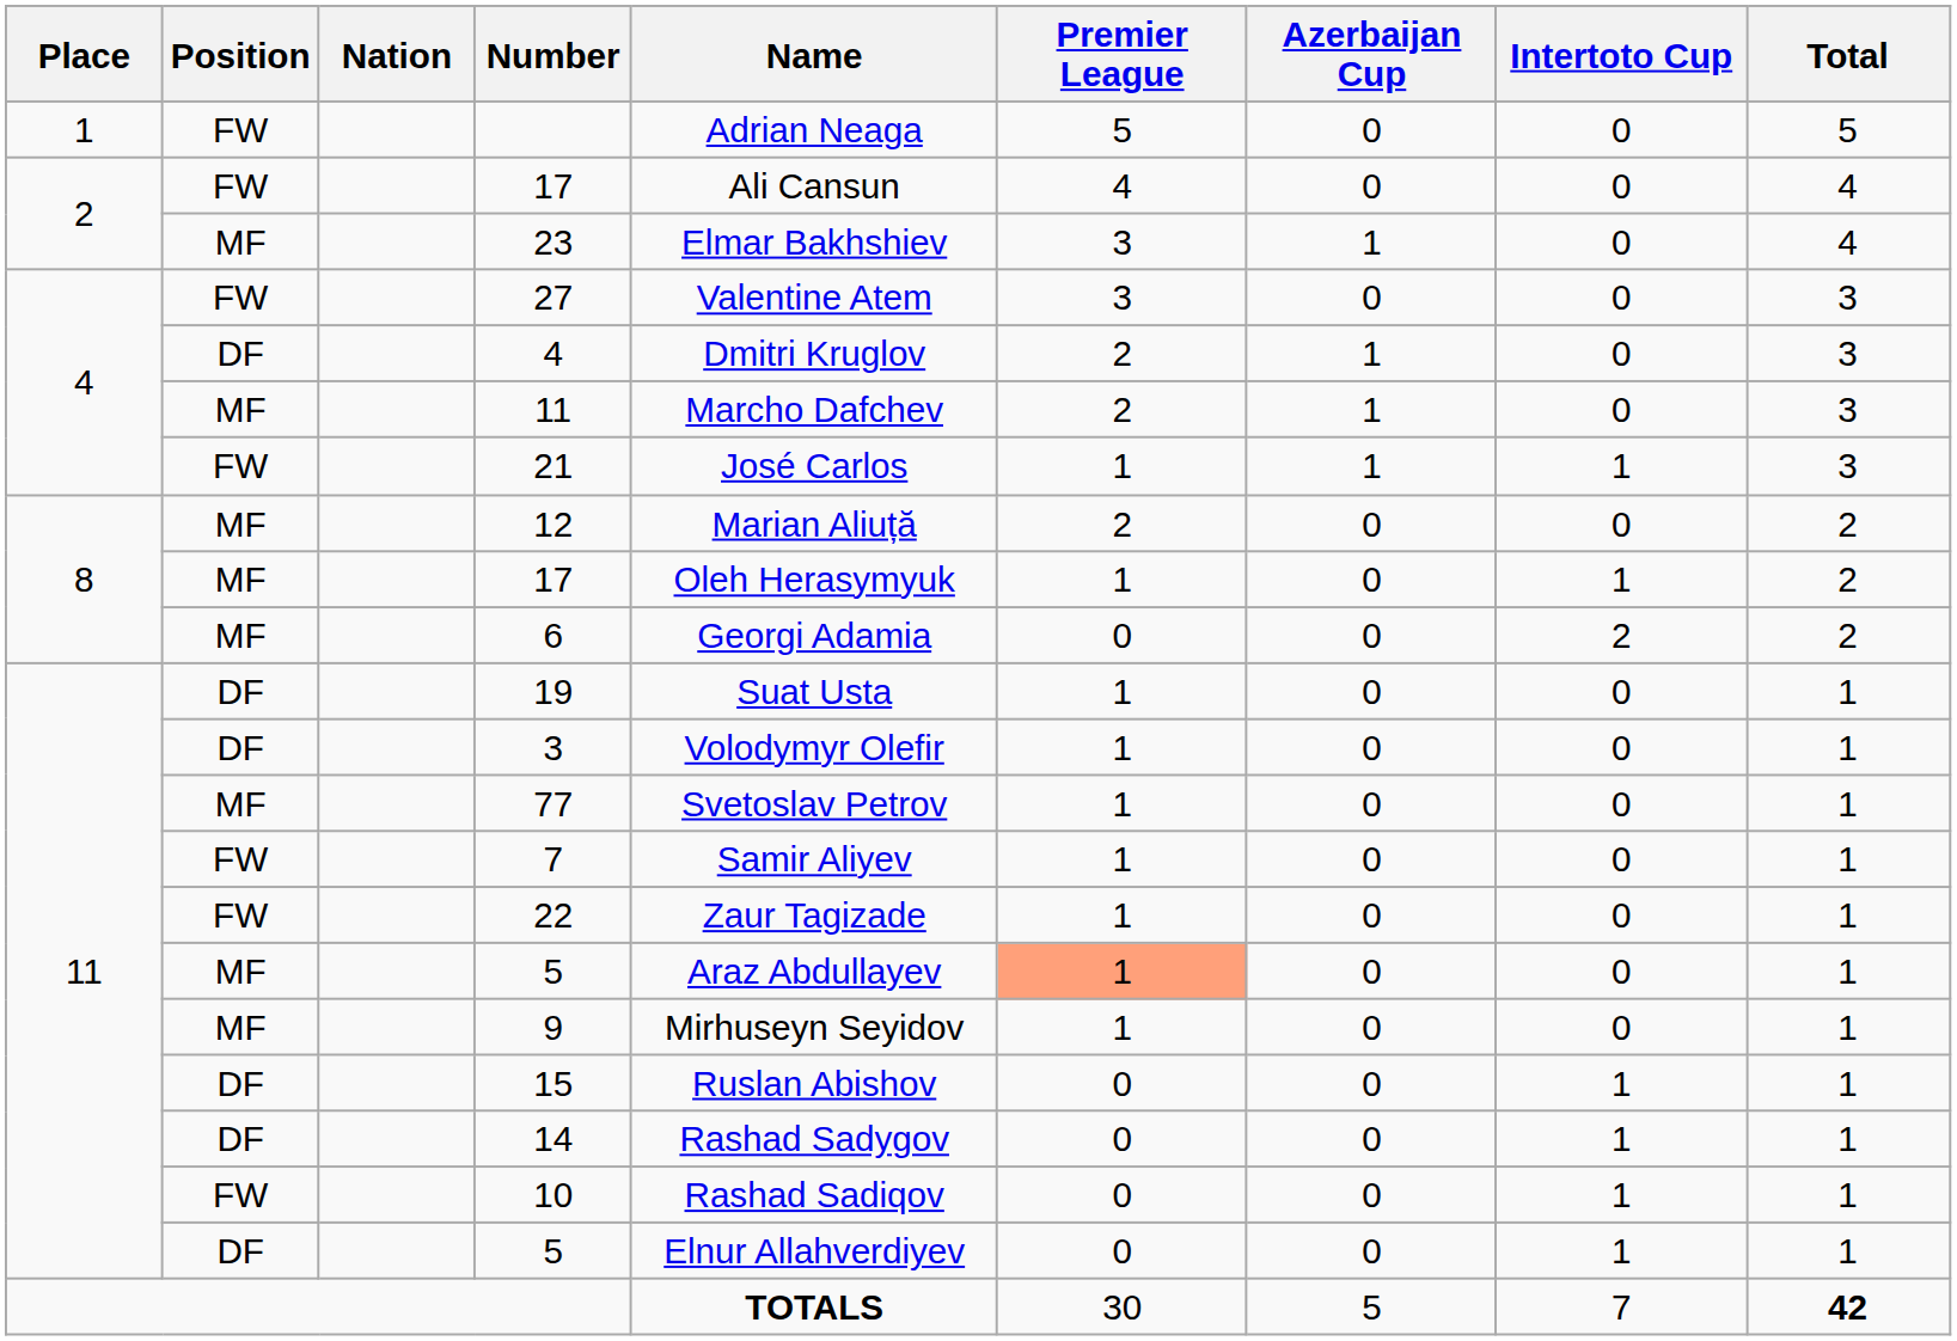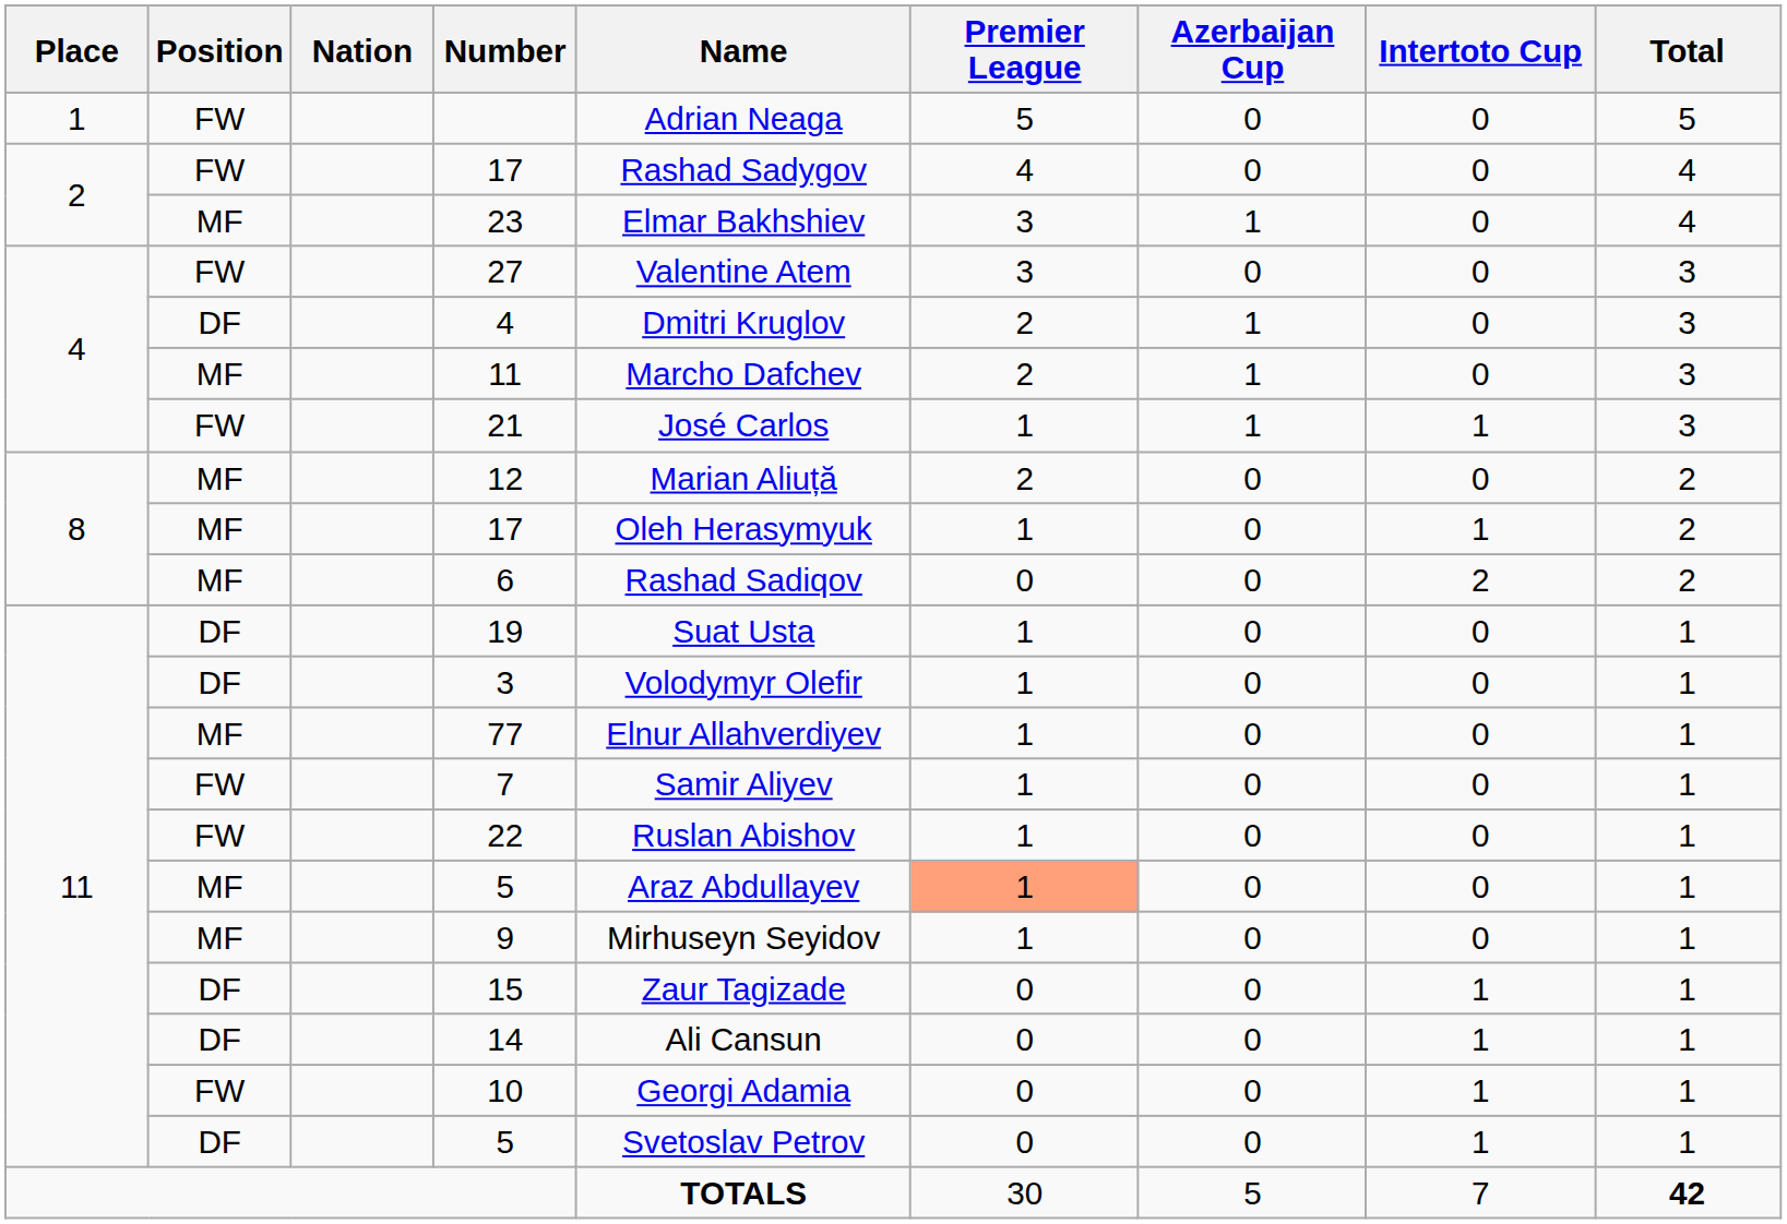FW / 17 | Name: Ali Cansun -> Rashad Sadygov
6 | Name: Georgi Adamia -> Rashad Sadiqov
77 | Name: Svetoslav Petrov -> Elnur Allahverdiyev
22 | Name: Zaur Tagizade -> Ruslan Abishov
15 | Name: Ruslan Abishov -> Zaur Tagizade
14 | Name: Rashad Sadygov -> Ali Cansun
10 | Name: Rashad Sadiqov -> Georgi Adamia
DF / 5 | Name: Elnur Allahverdiyev -> Svetoslav Petrov
